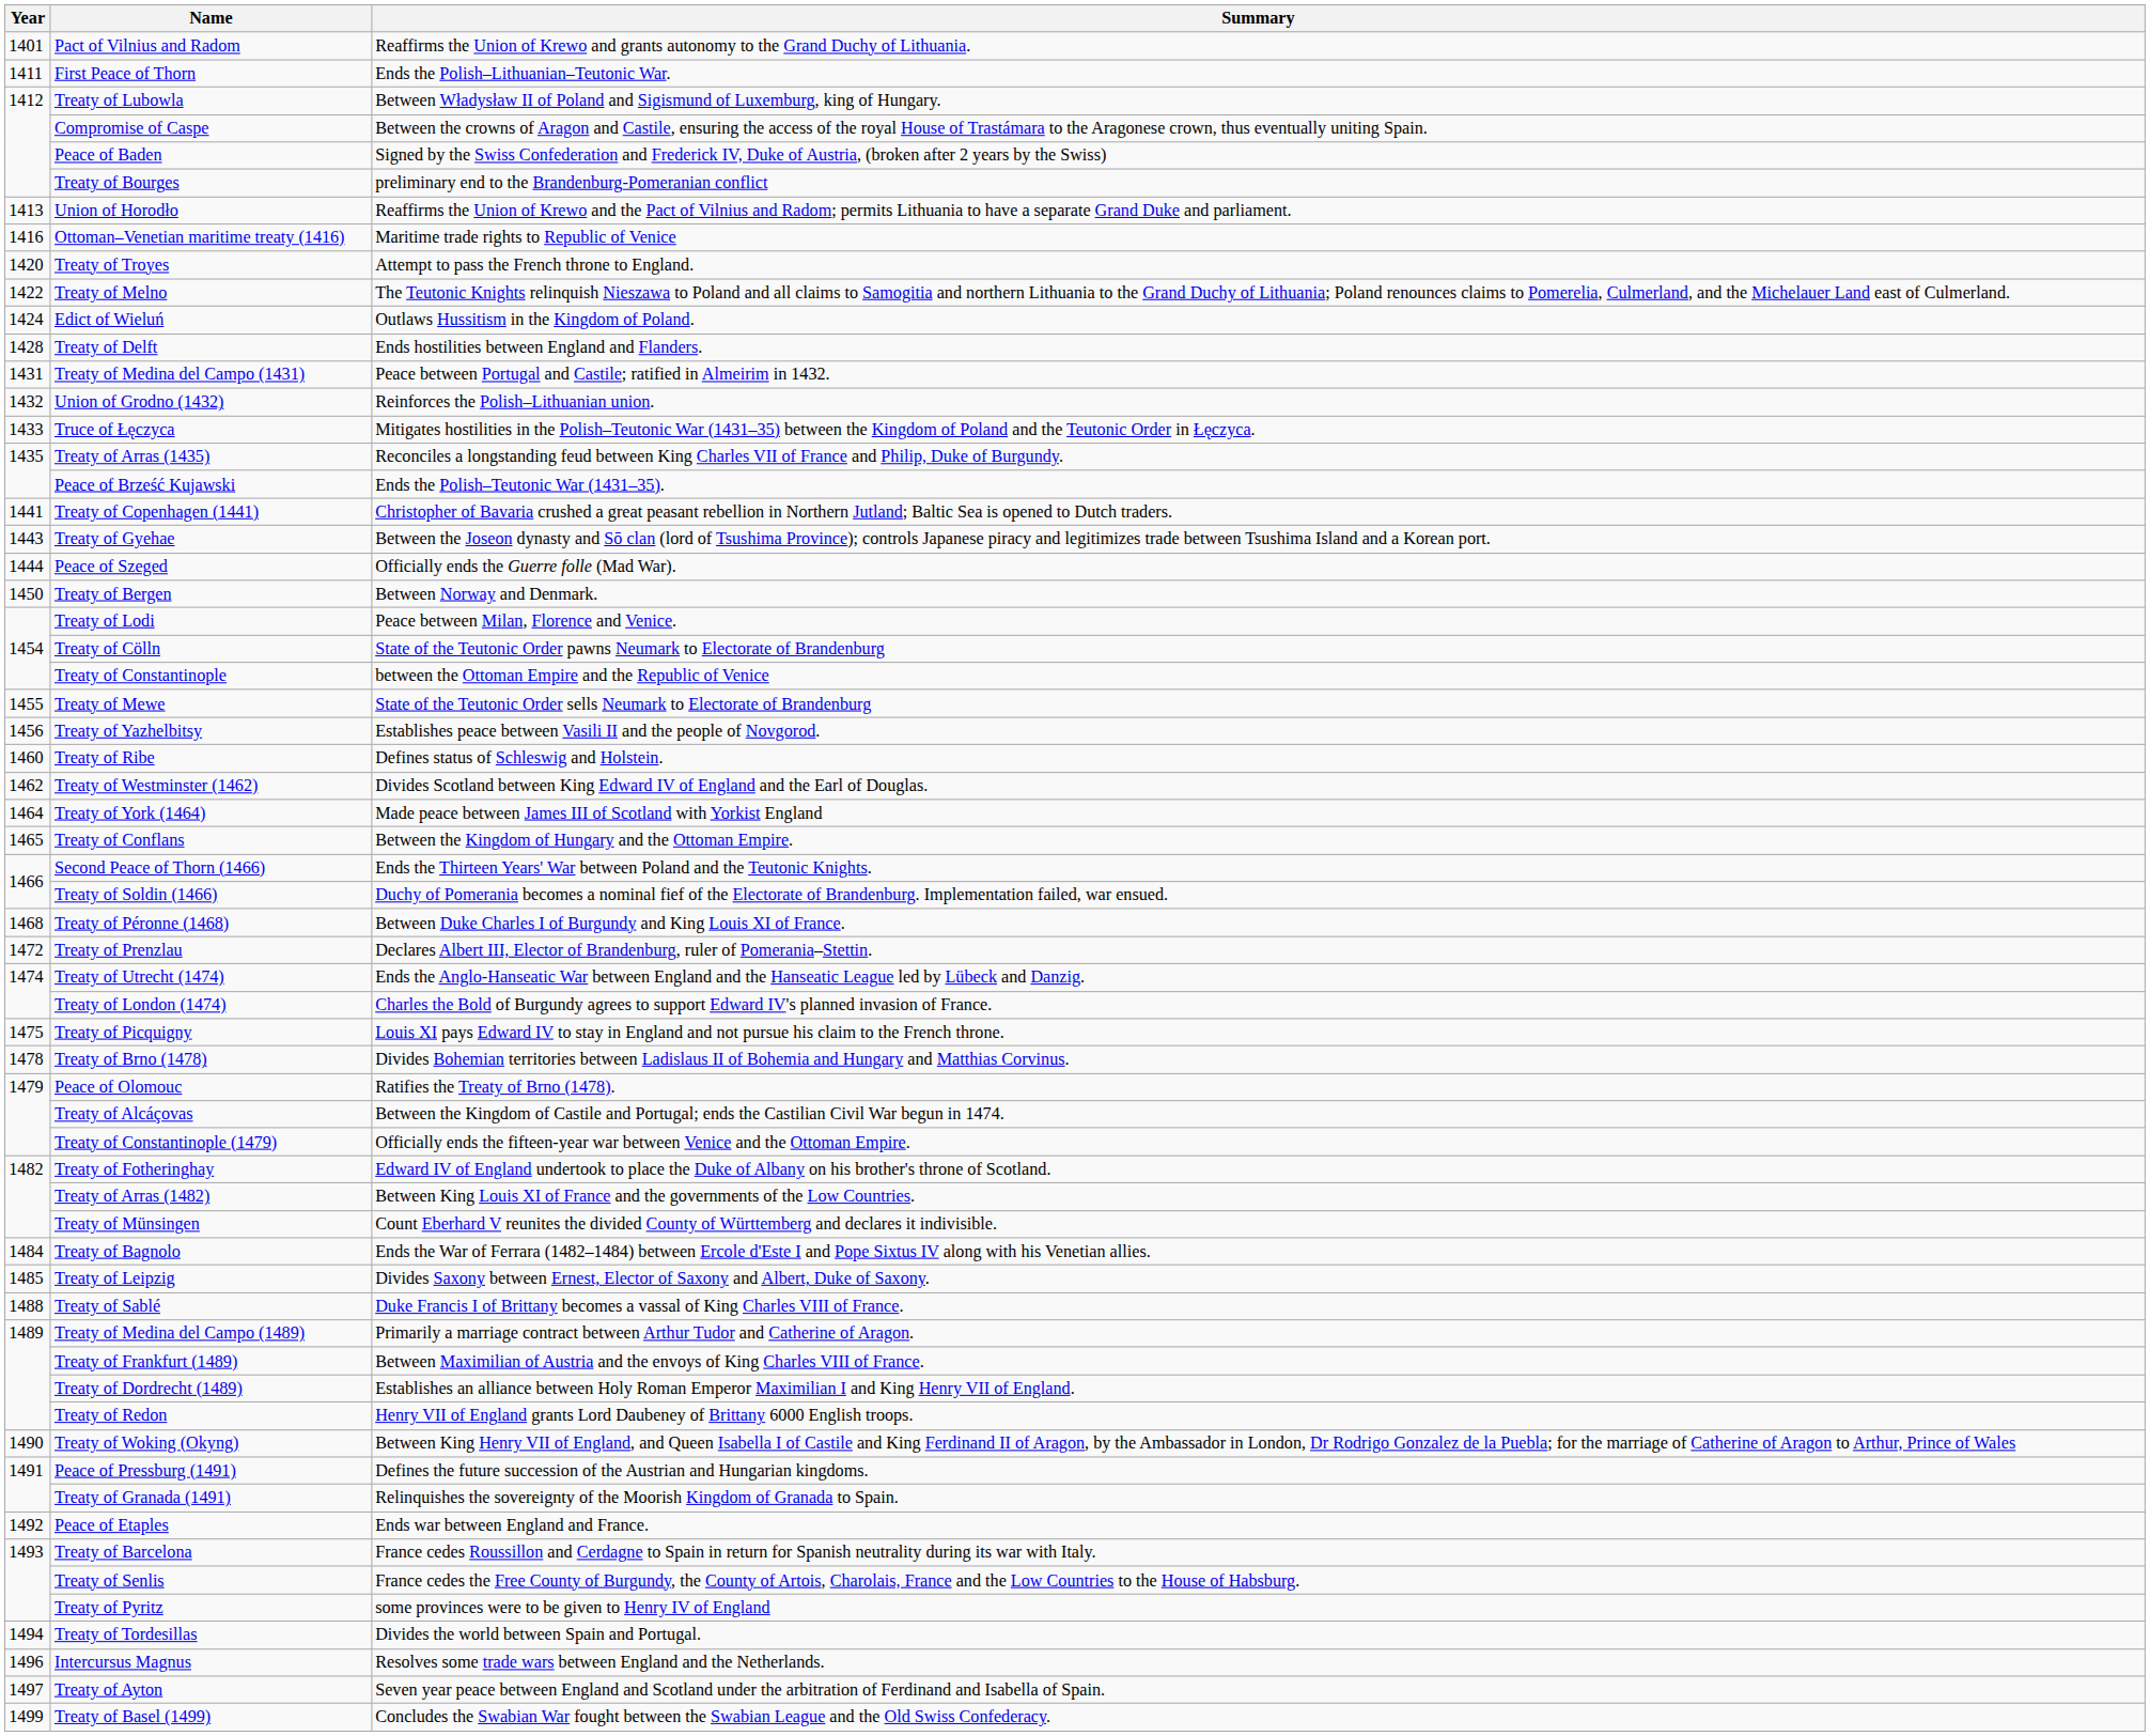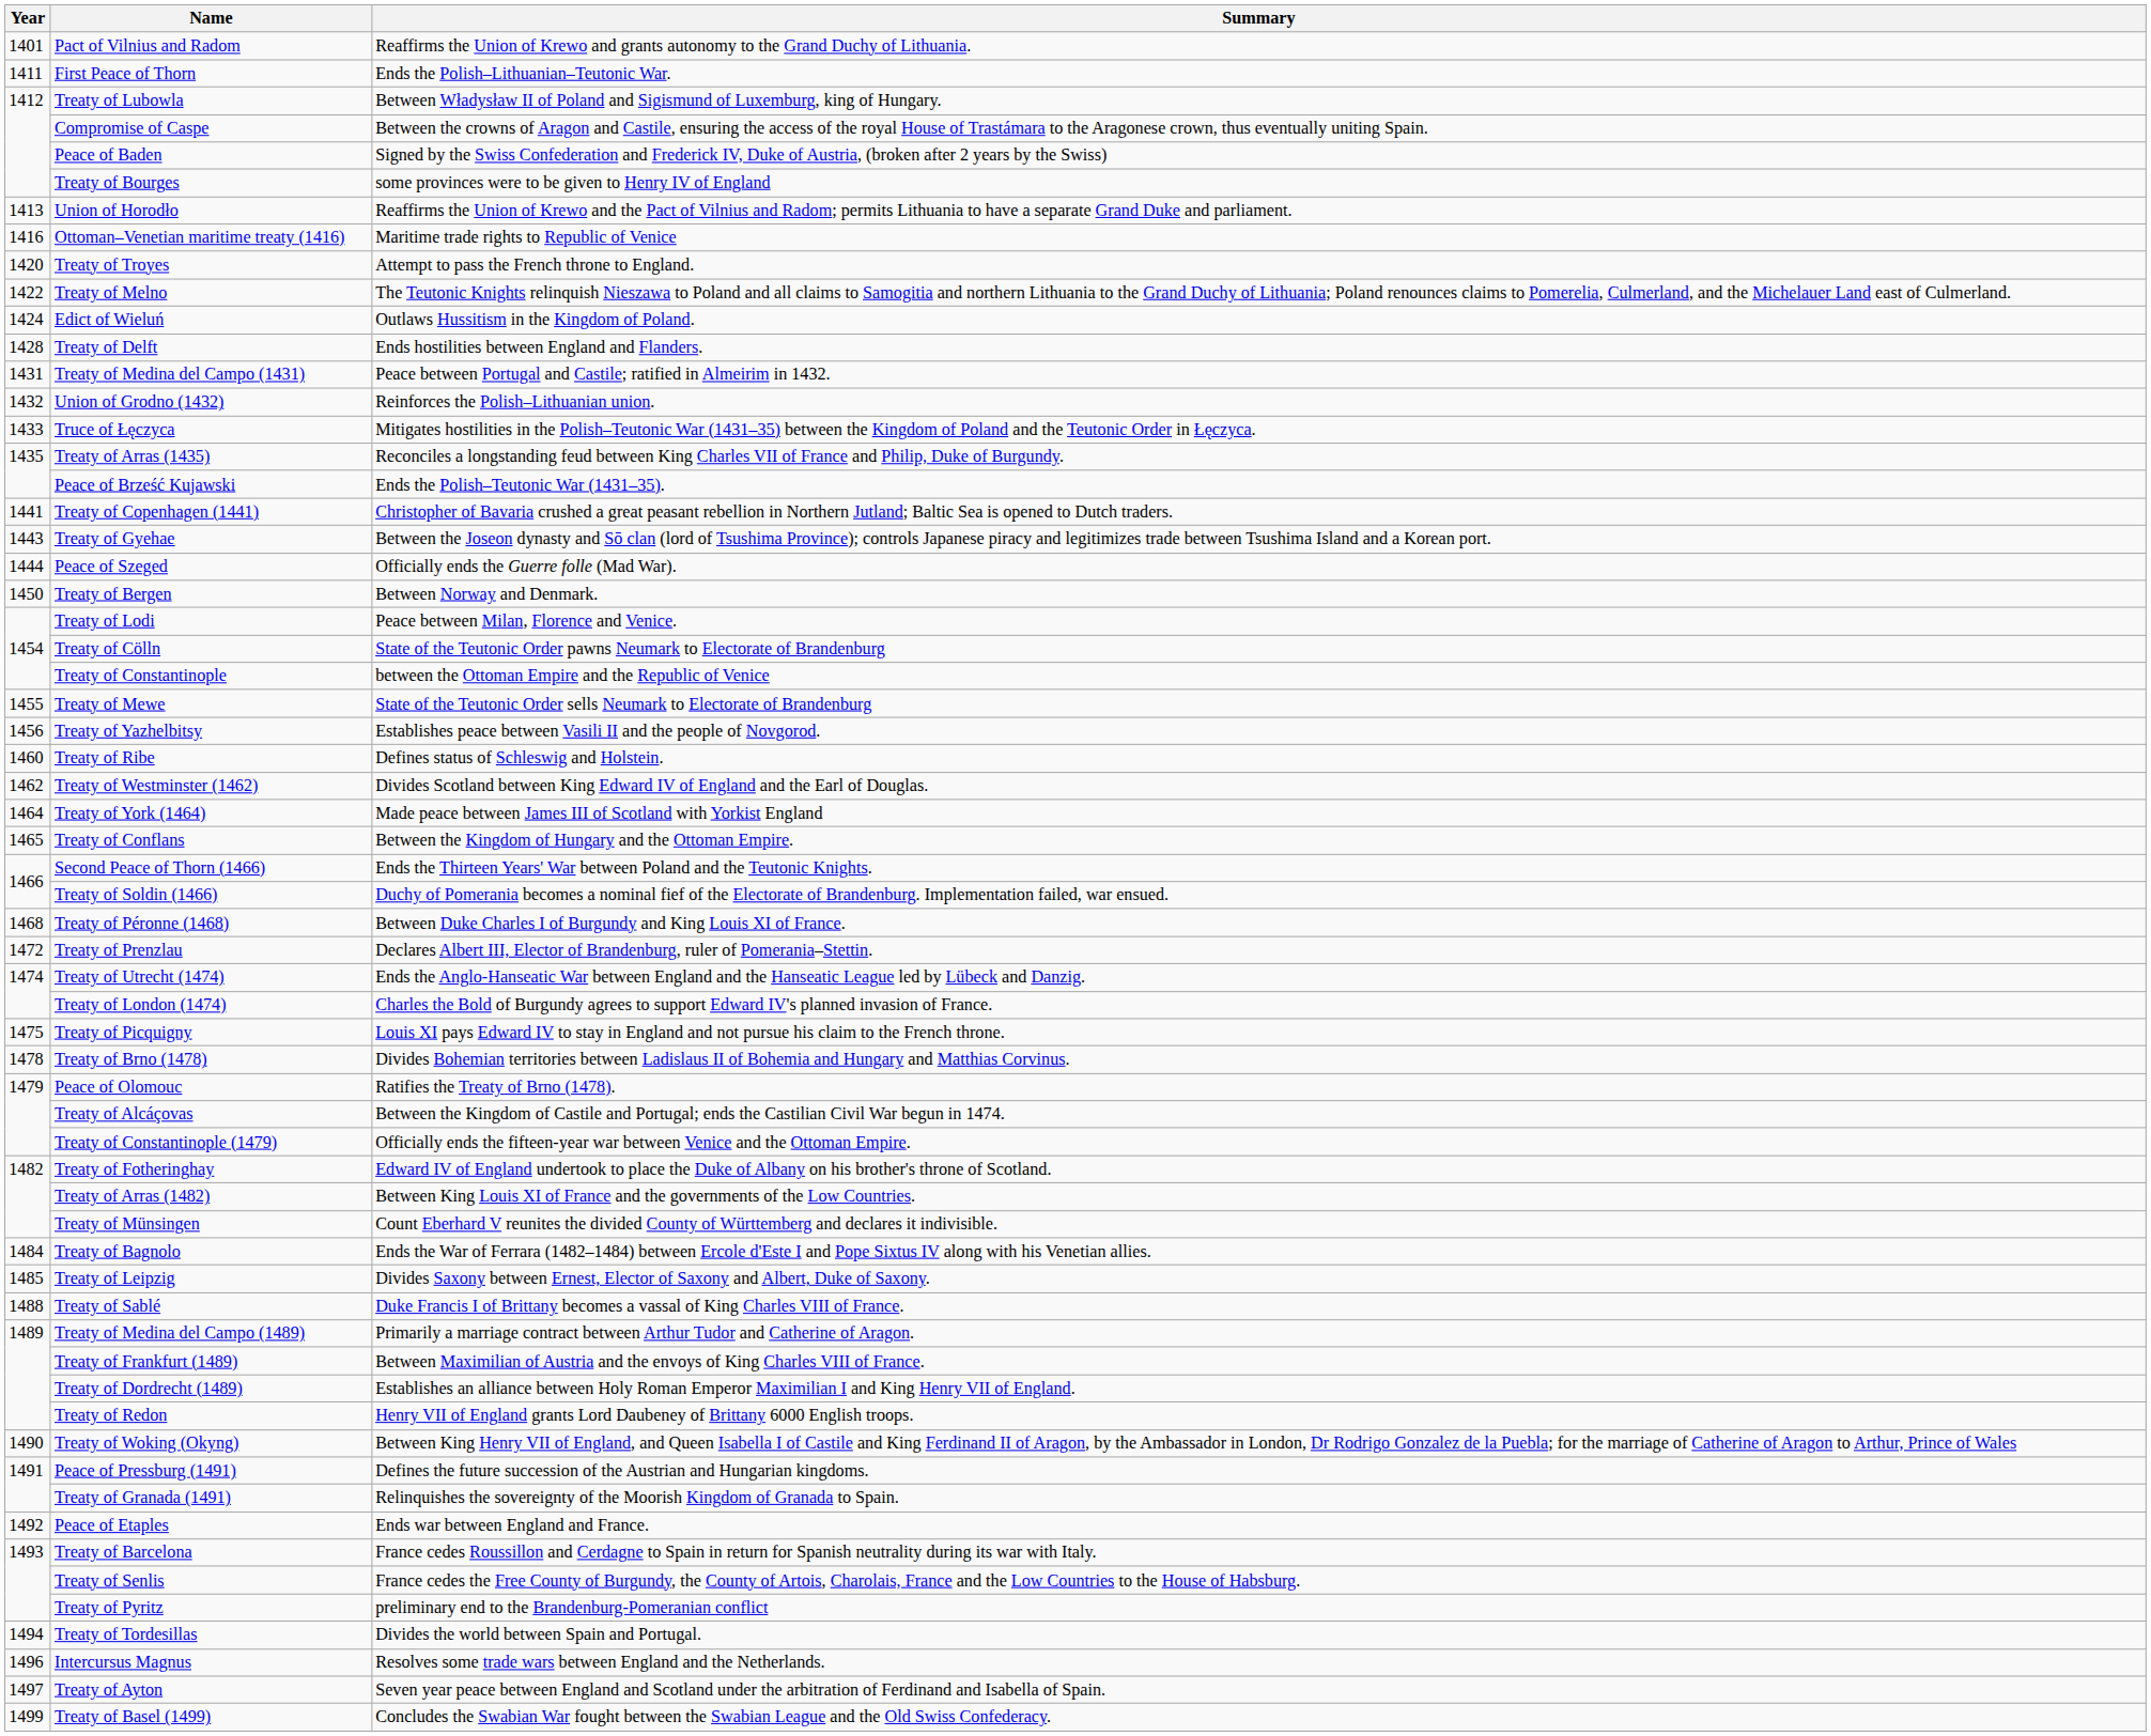Treaty of Bourges | Summary: preliminary end to the Brandenburg-Pomeranian conflict -> some provinces were to be given to Henry IV of England
Treaty of Pyritz | Summary: some provinces were to be given to Henry IV of England -> preliminary end to the Brandenburg-Pomeranian conflict
